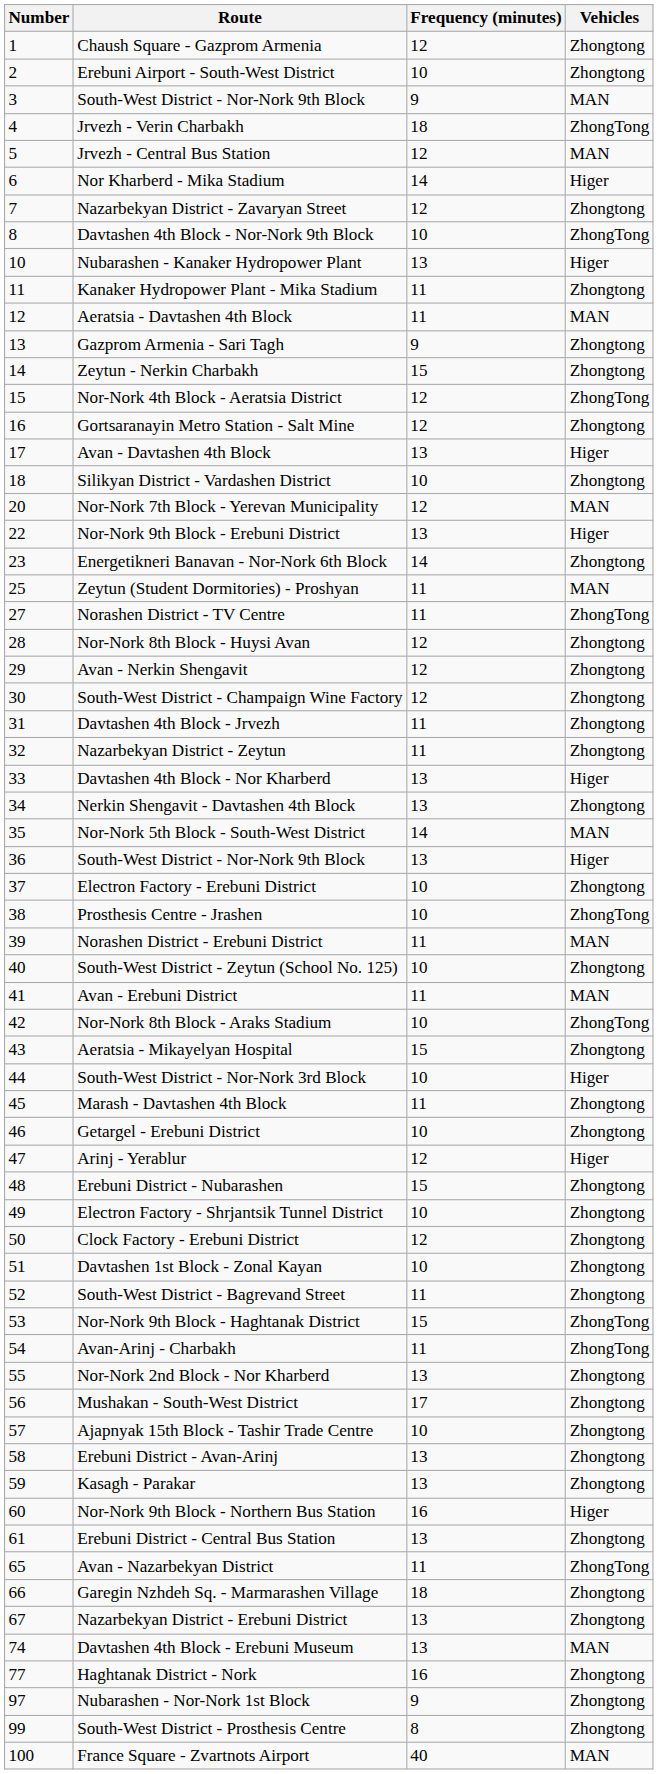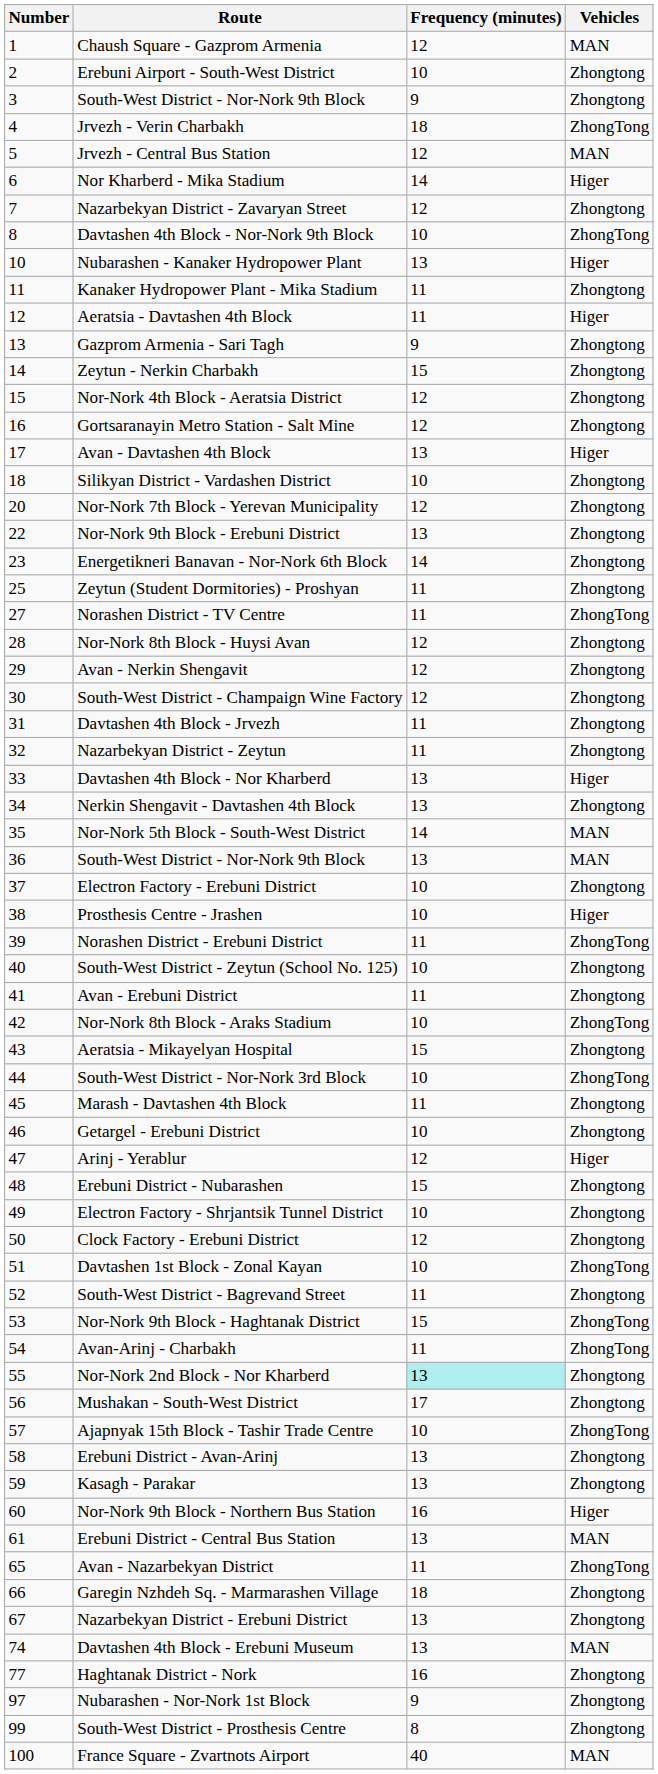Chaush Square - Gazprom Armenia | Vehicles: Zhongtong -> MAN
3 / South-West District - Nor-Nork 9th Block | Vehicles: MAN -> Zhongtong
Aeratsia - Davtashen 4th Block | Vehicles: MAN -> Higer
Nor-Nork 4th Block - Aeratsia District | Vehicles: ZhongTong -> Zhongtong
Nor-Nork 7th Block - Yerevan Municipality | Vehicles: MAN -> Zhongtong
Nor-Nork 9th Block - Erebuni District | Vehicles: Higer -> Zhongtong
Zeytun (Student Dormitories) - Proshyan | Vehicles: MAN -> Zhongtong
36 / South-West District - Nor-Nork 9th Block | Vehicles: Higer -> MAN
Prosthesis Centre - Jrashen | Vehicles: ZhongTong -> Higer
Norashen District - Erebuni District | Vehicles: MAN -> ZhongTong
Avan - Erebuni District | Vehicles: MAN -> Zhongtong
South-West District - Nor-Nork 3rd Block | Vehicles: Higer -> ZhongTong
Davtashen 1st Block - Zonal Kayan | Vehicles: Zhongtong -> ZhongTong
Nor-Nork 2nd Block - Nor Kharberd | Frequency (minutes): no background -> paleturquoise background
Ajapnyak 15th Block - Tashir Trade Centre | Vehicles: Zhongtong -> ZhongTong
Erebuni District - Central Bus Station | Vehicles: Zhongtong -> MAN
